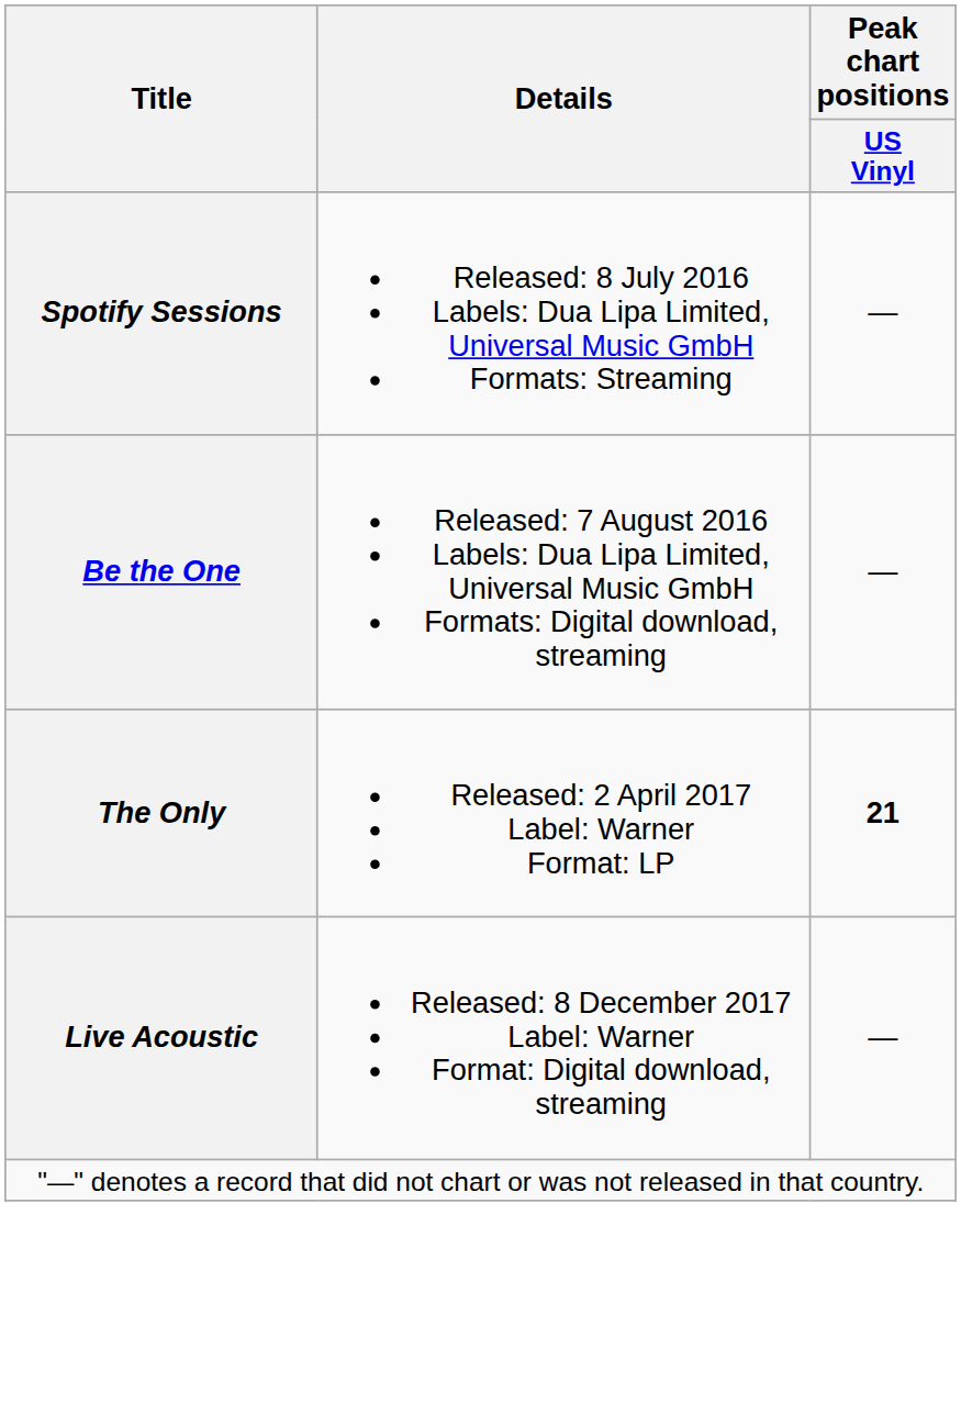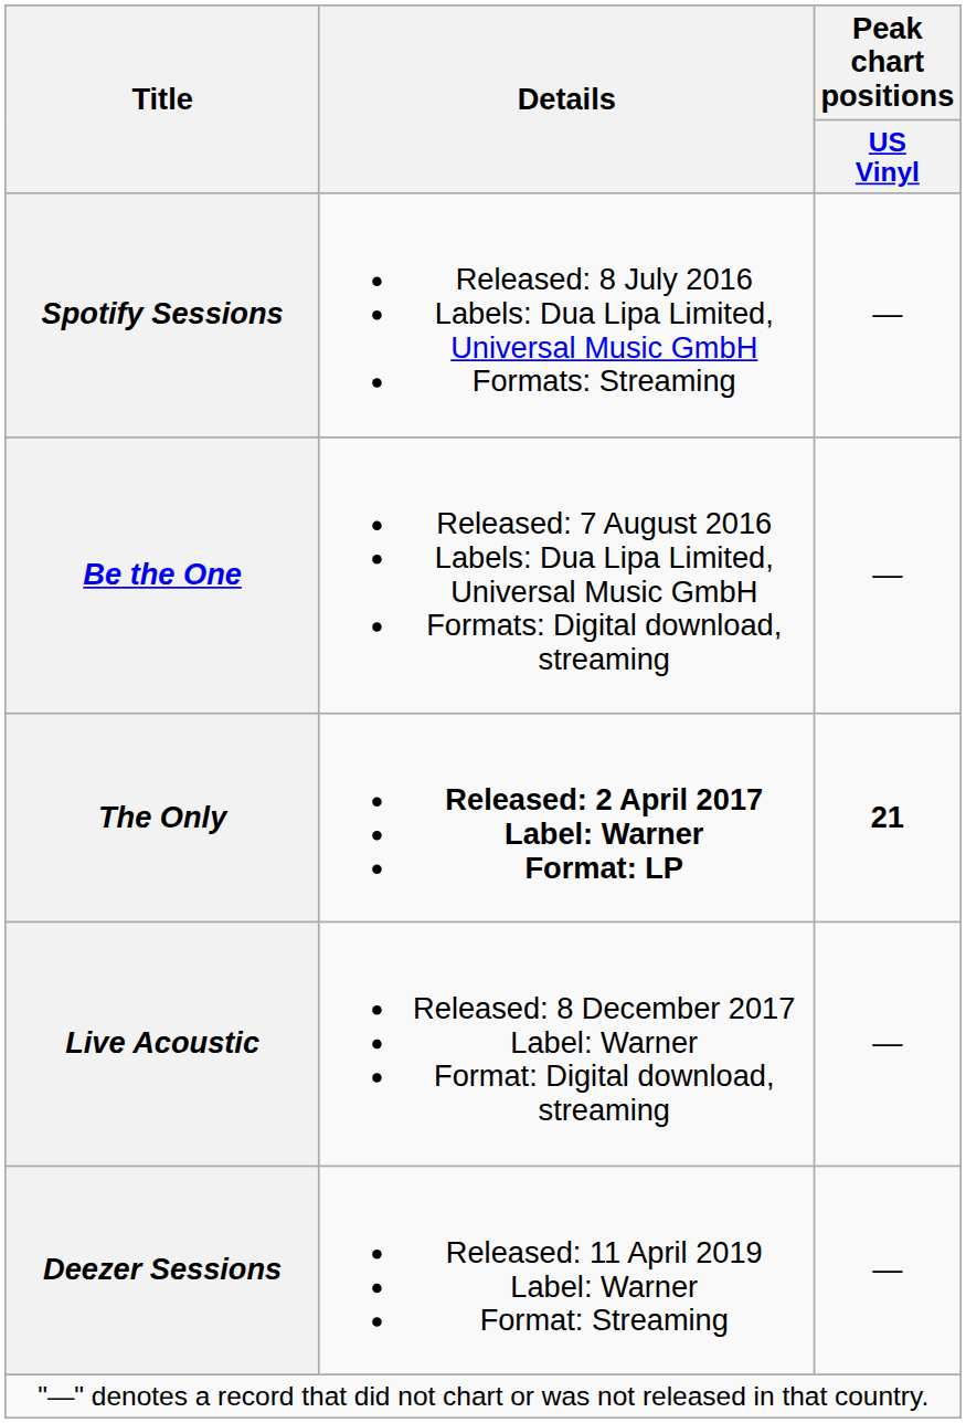The Only | Details: normal -> bold
+ row: Deezer Sessions | Released: 11 April 2019 Label: Warner Format: Streaming | —
